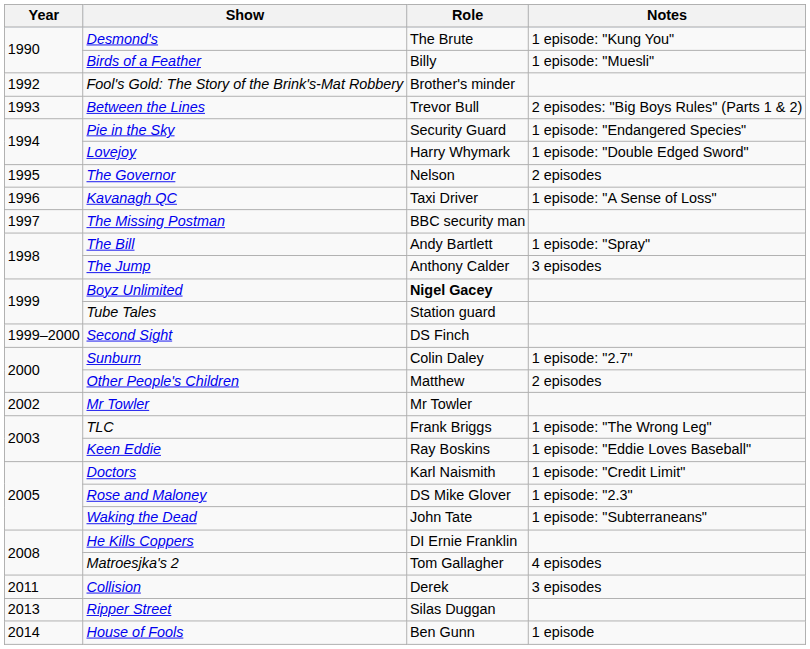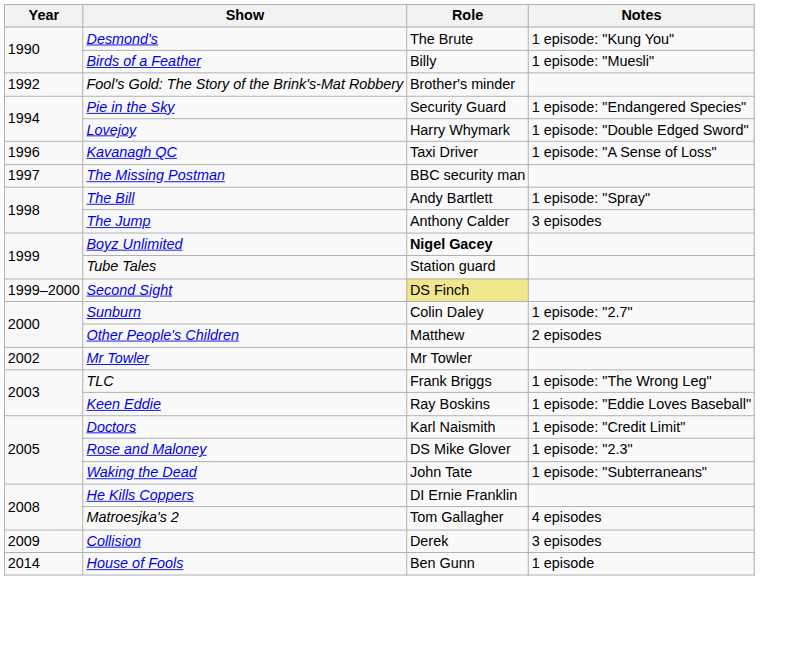- row: 1993 | Between the Lines | Trevor Bull | 2 episodes: "Big Boys Rules" (Parts 1 & 2)
- row: 1995 | The Governor | Nelson | 2 episodes
Second Sight | Role: no background -> khaki background
Collision | Year: 2011 -> 2009
- row: 2013 | Ripper Street | Silas Duggan
